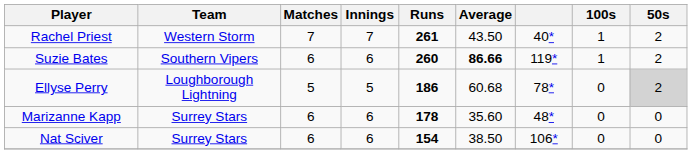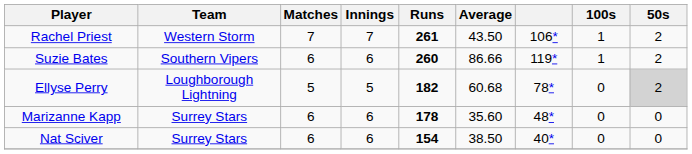Rachel Priest | column 7: 40* -> 106*
Suzie Bates | Average: bold -> normal
Ellyse Perry | Runs: 186 -> 182
Nat Sciver | column 7: 106* -> 40*
